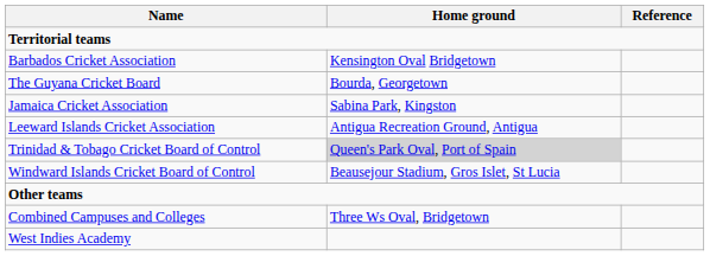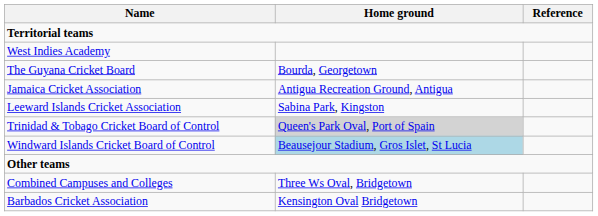rows swapped: Barbados Cricket Association <-> West Indies Academy
Jamaica Cricket Association | Home ground: Sabina Park, Kingston -> Antigua Recreation Ground, Antigua
Leeward Islands Cricket Association | Home ground: Antigua Recreation Ground, Antigua -> Sabina Park, Kingston
Windward Islands Cricket Board of Control | Home ground: no background -> lightblue background
